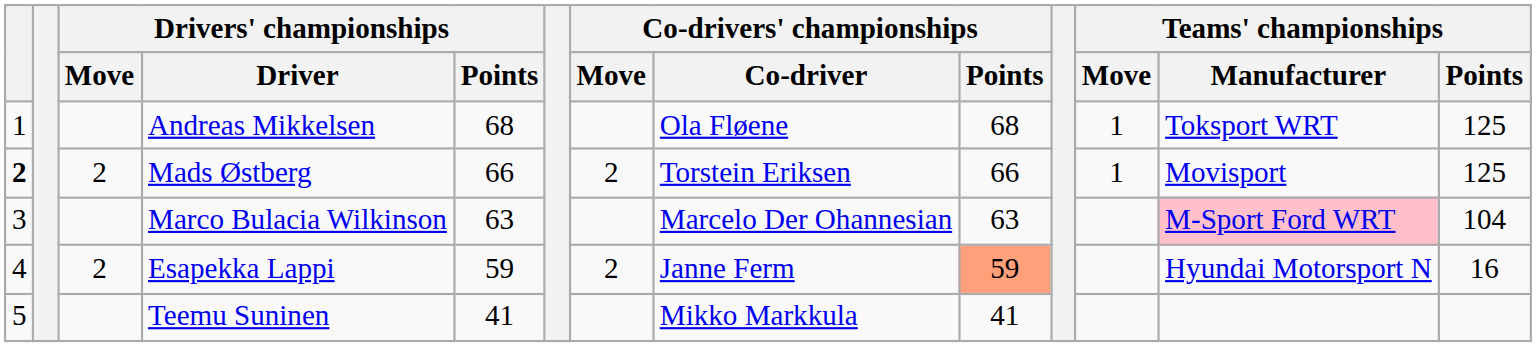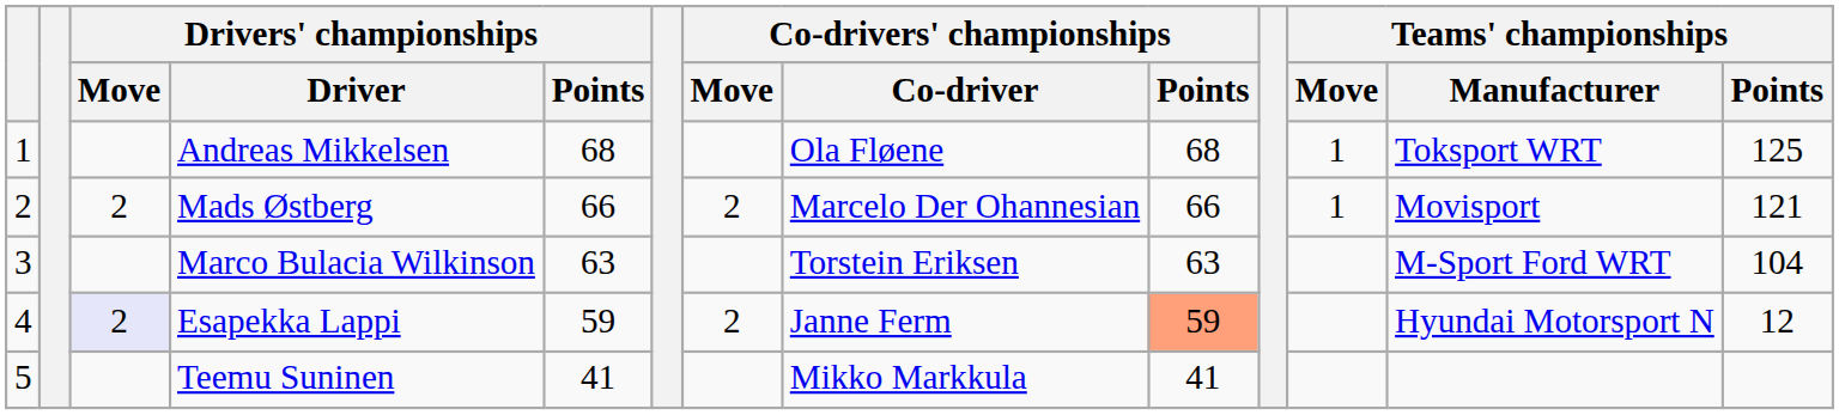Mads Østberg | column 1: bold -> normal
Mads Østberg | Co-drivers' championships / Co-driver: Torstein Eriksen -> Marcelo Der Ohannesian
Mads Østberg | Teams' championships / Points: 125 -> 121
Marco Bulacia Wilkinson | Co-drivers' championships / Co-driver: Marcelo Der Ohannesian -> Torstein Eriksen
Marco Bulacia Wilkinson | Teams' championships / Manufacturer: pink background -> no background
Esapekka Lappi | Drivers' championships / Move: no background -> lavender background
Esapekka Lappi | Teams' championships / Points: 16 -> 12
